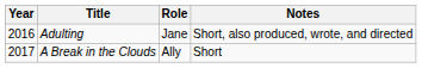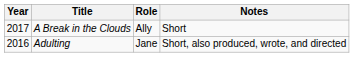rows swapped: Adulting <-> A Break in the Clouds
